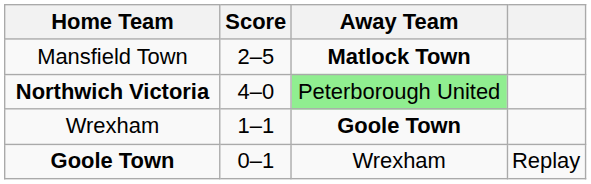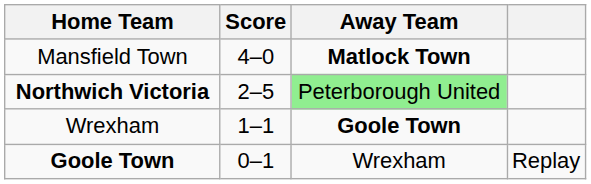Mansfield Town | Score: 2–5 -> 4–0
Northwich Victoria | Score: 4–0 -> 2–5
